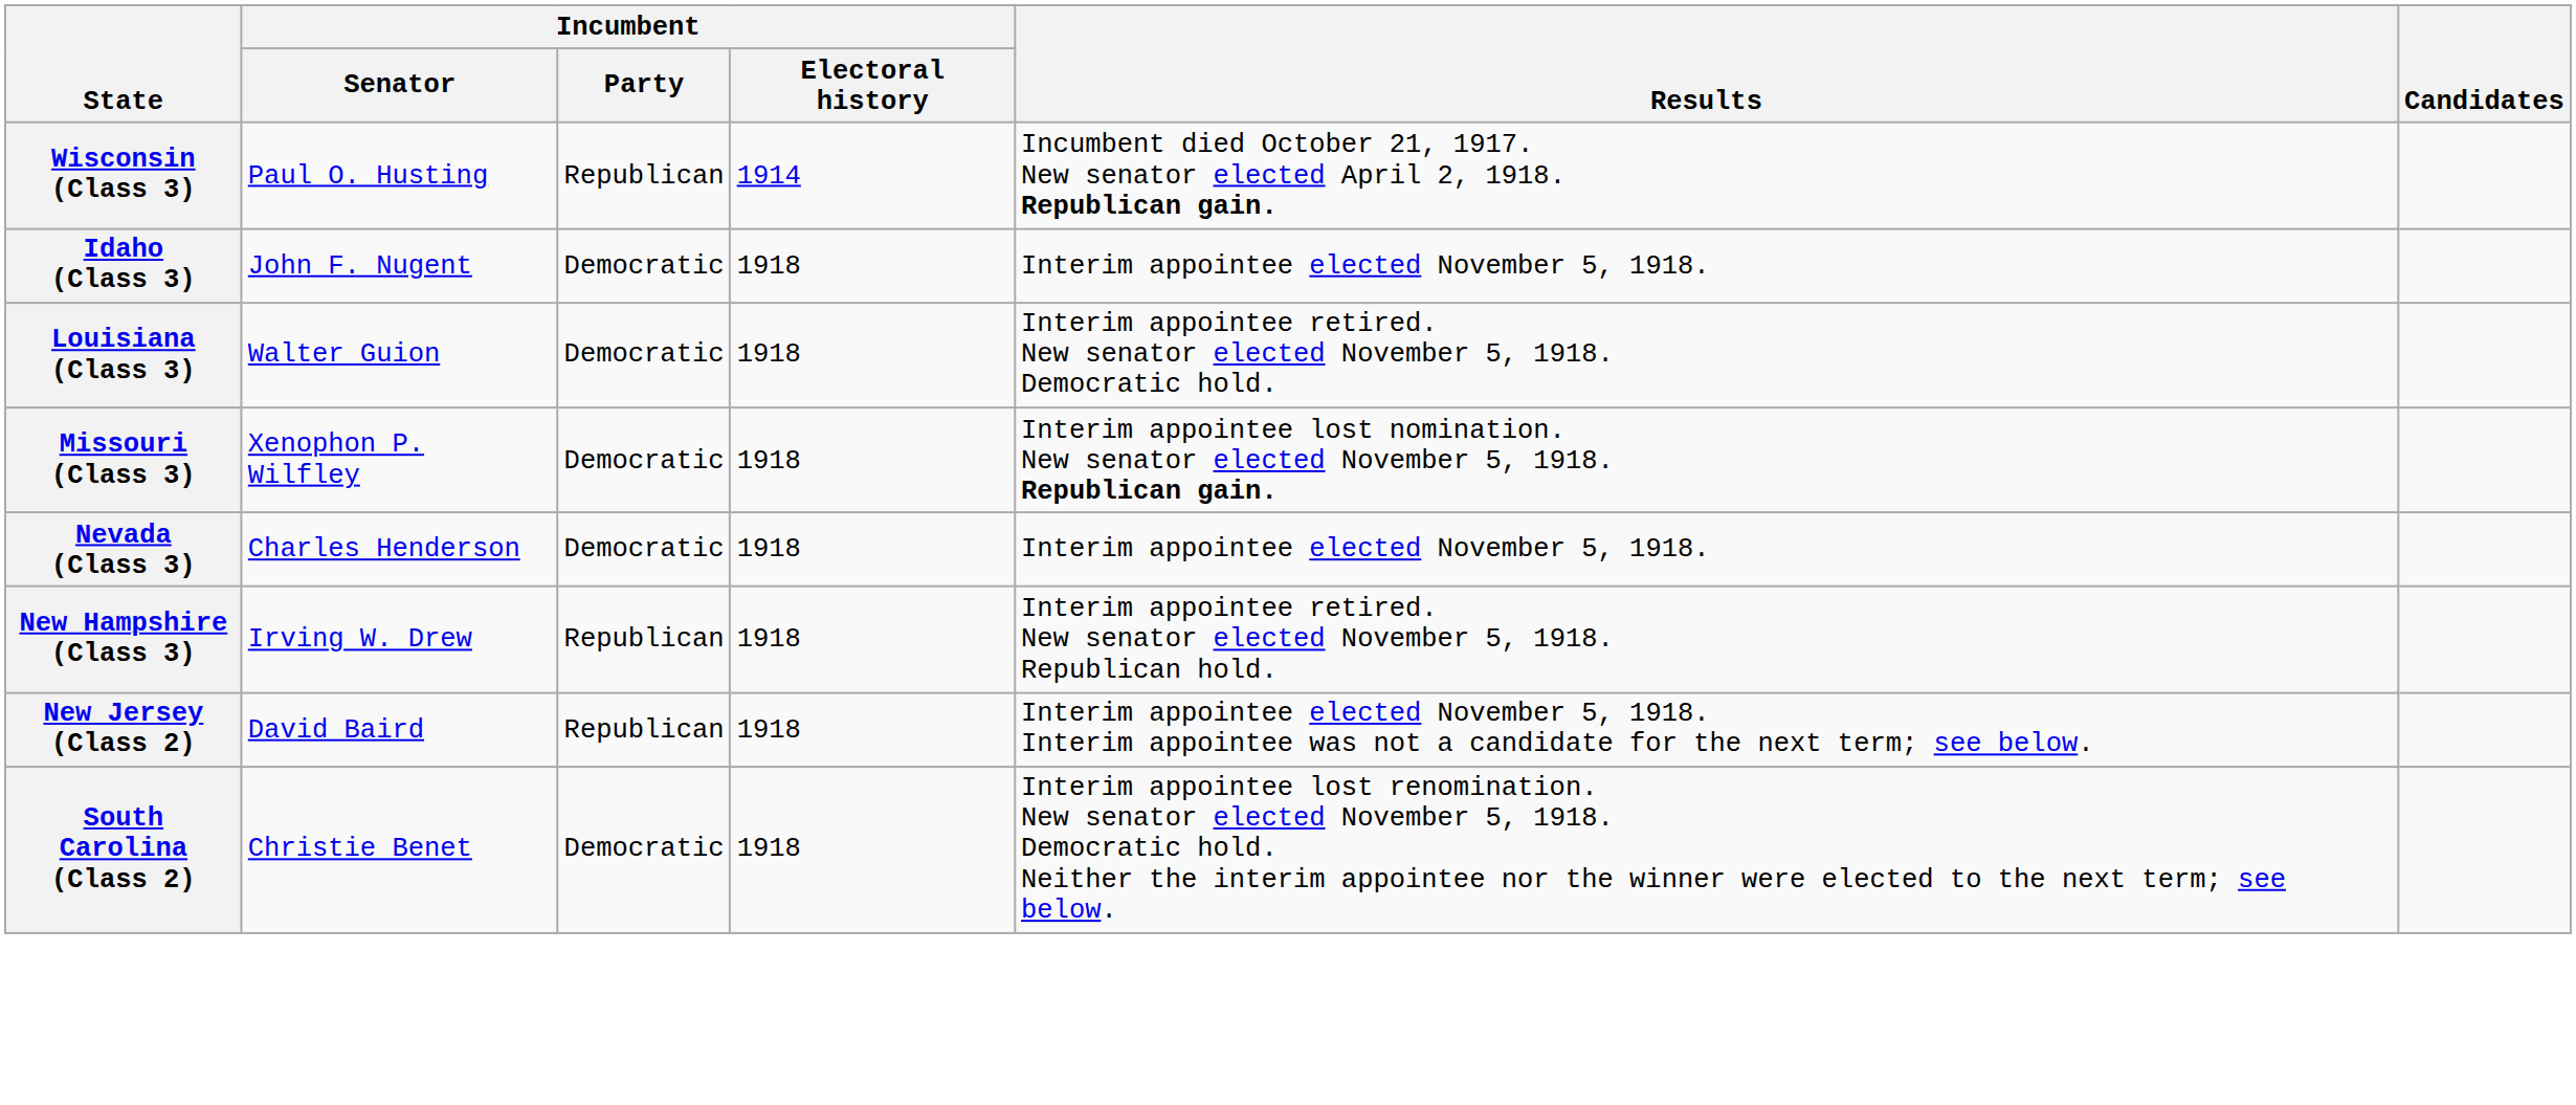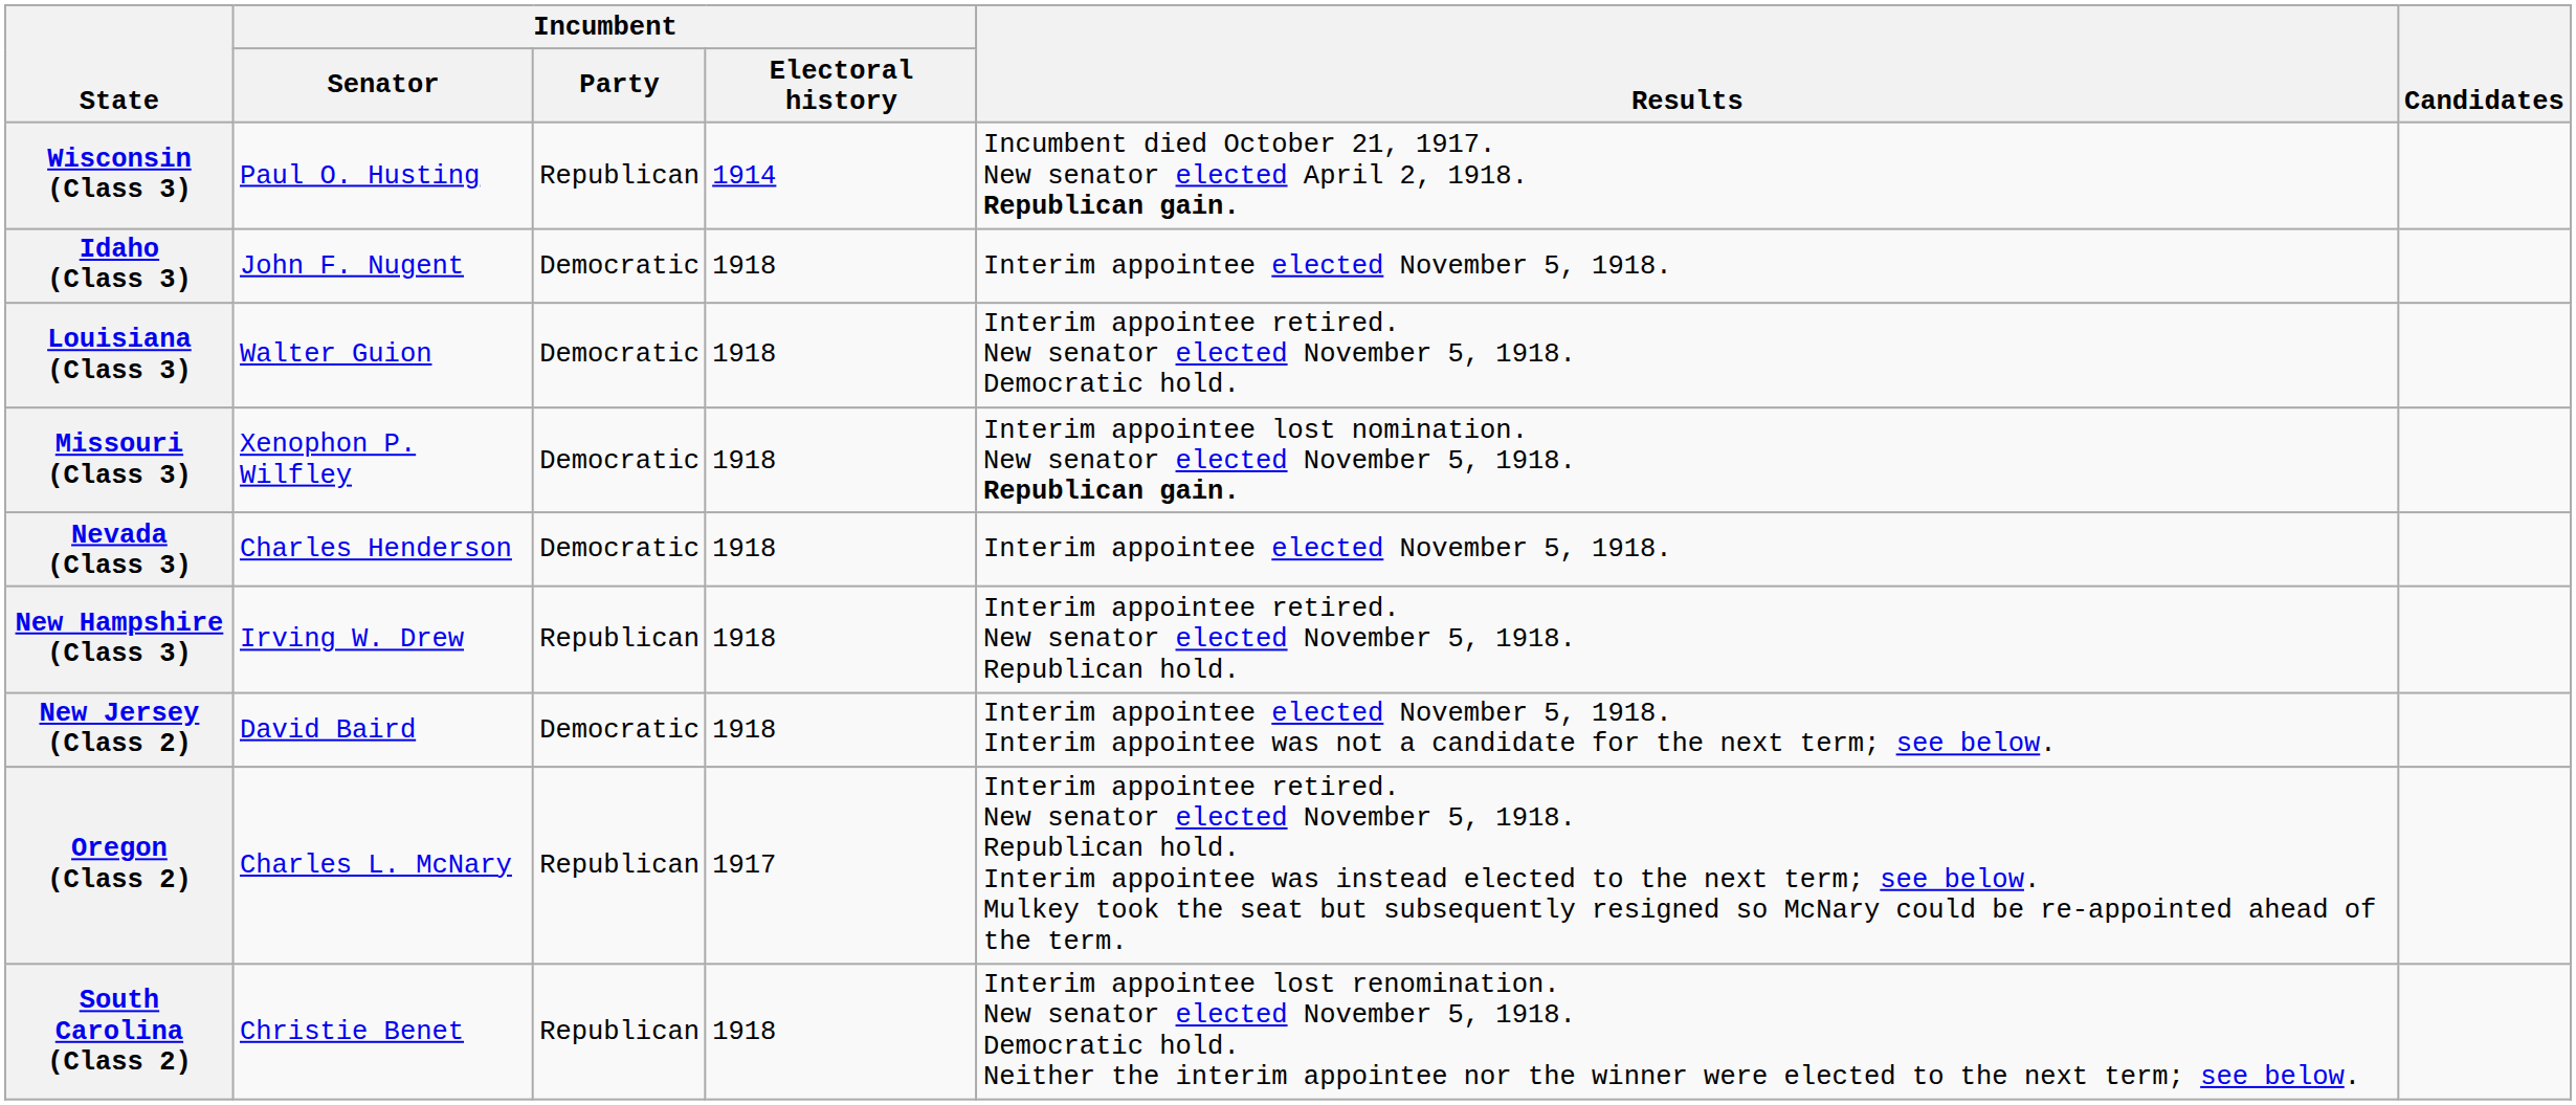New Jersey (Class 2) | Incumbent / Party: Republican -> Democratic
+ row: Oregon (Class 2) | Charles L. McNary | Republican | 1917 | Interim appointee retired. New senator elected November 5, 1918. Republican hold. Interim appointee was instead elected to the next term; see below. Mulkey took the seat but subsequently resigned so McNary could be re-appointed ahead of the term.
South Carolina (Class 2) | Incumbent / Party: Democratic -> Republican
